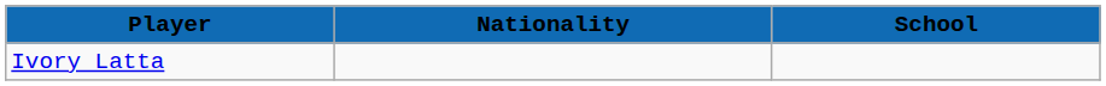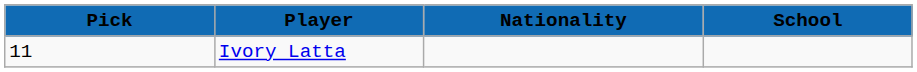+ column: Pick | 11
